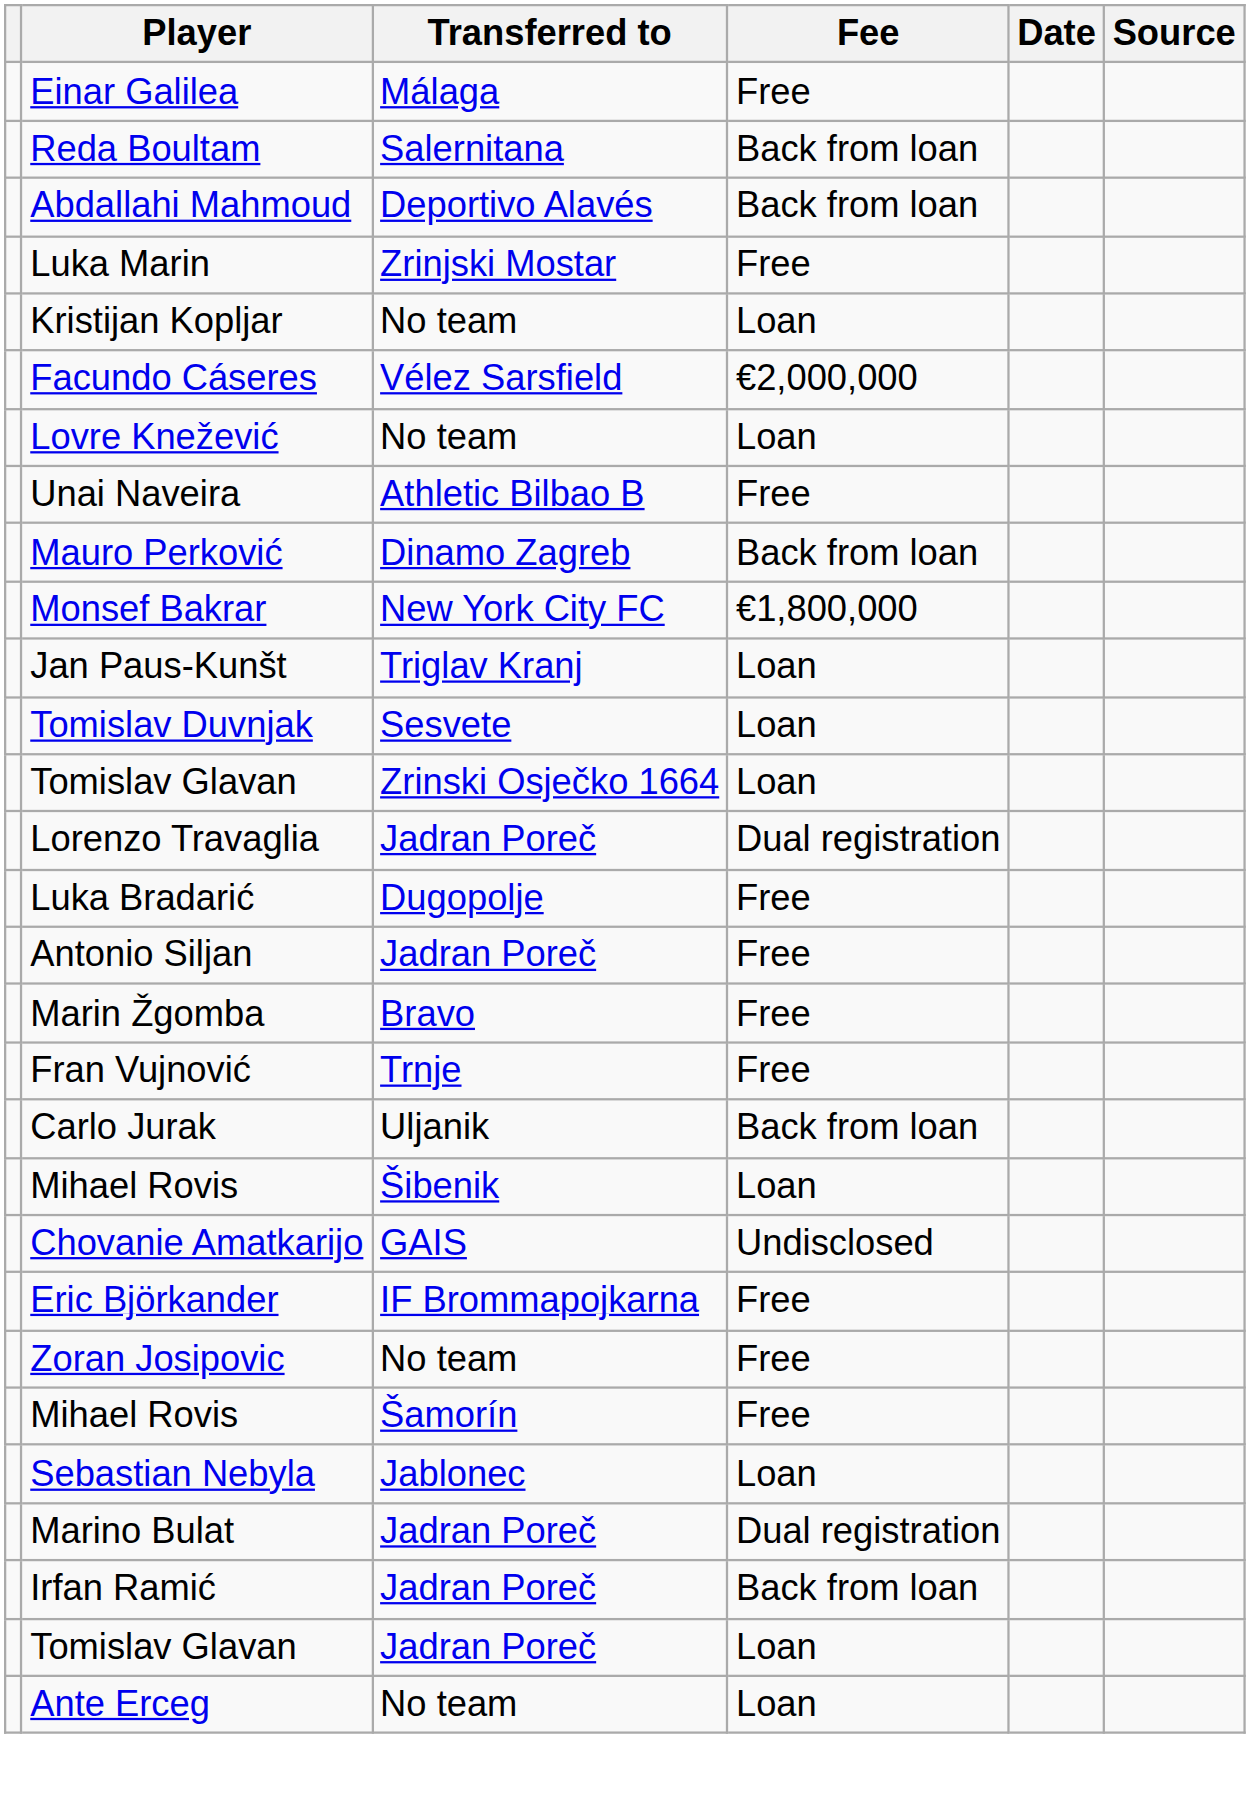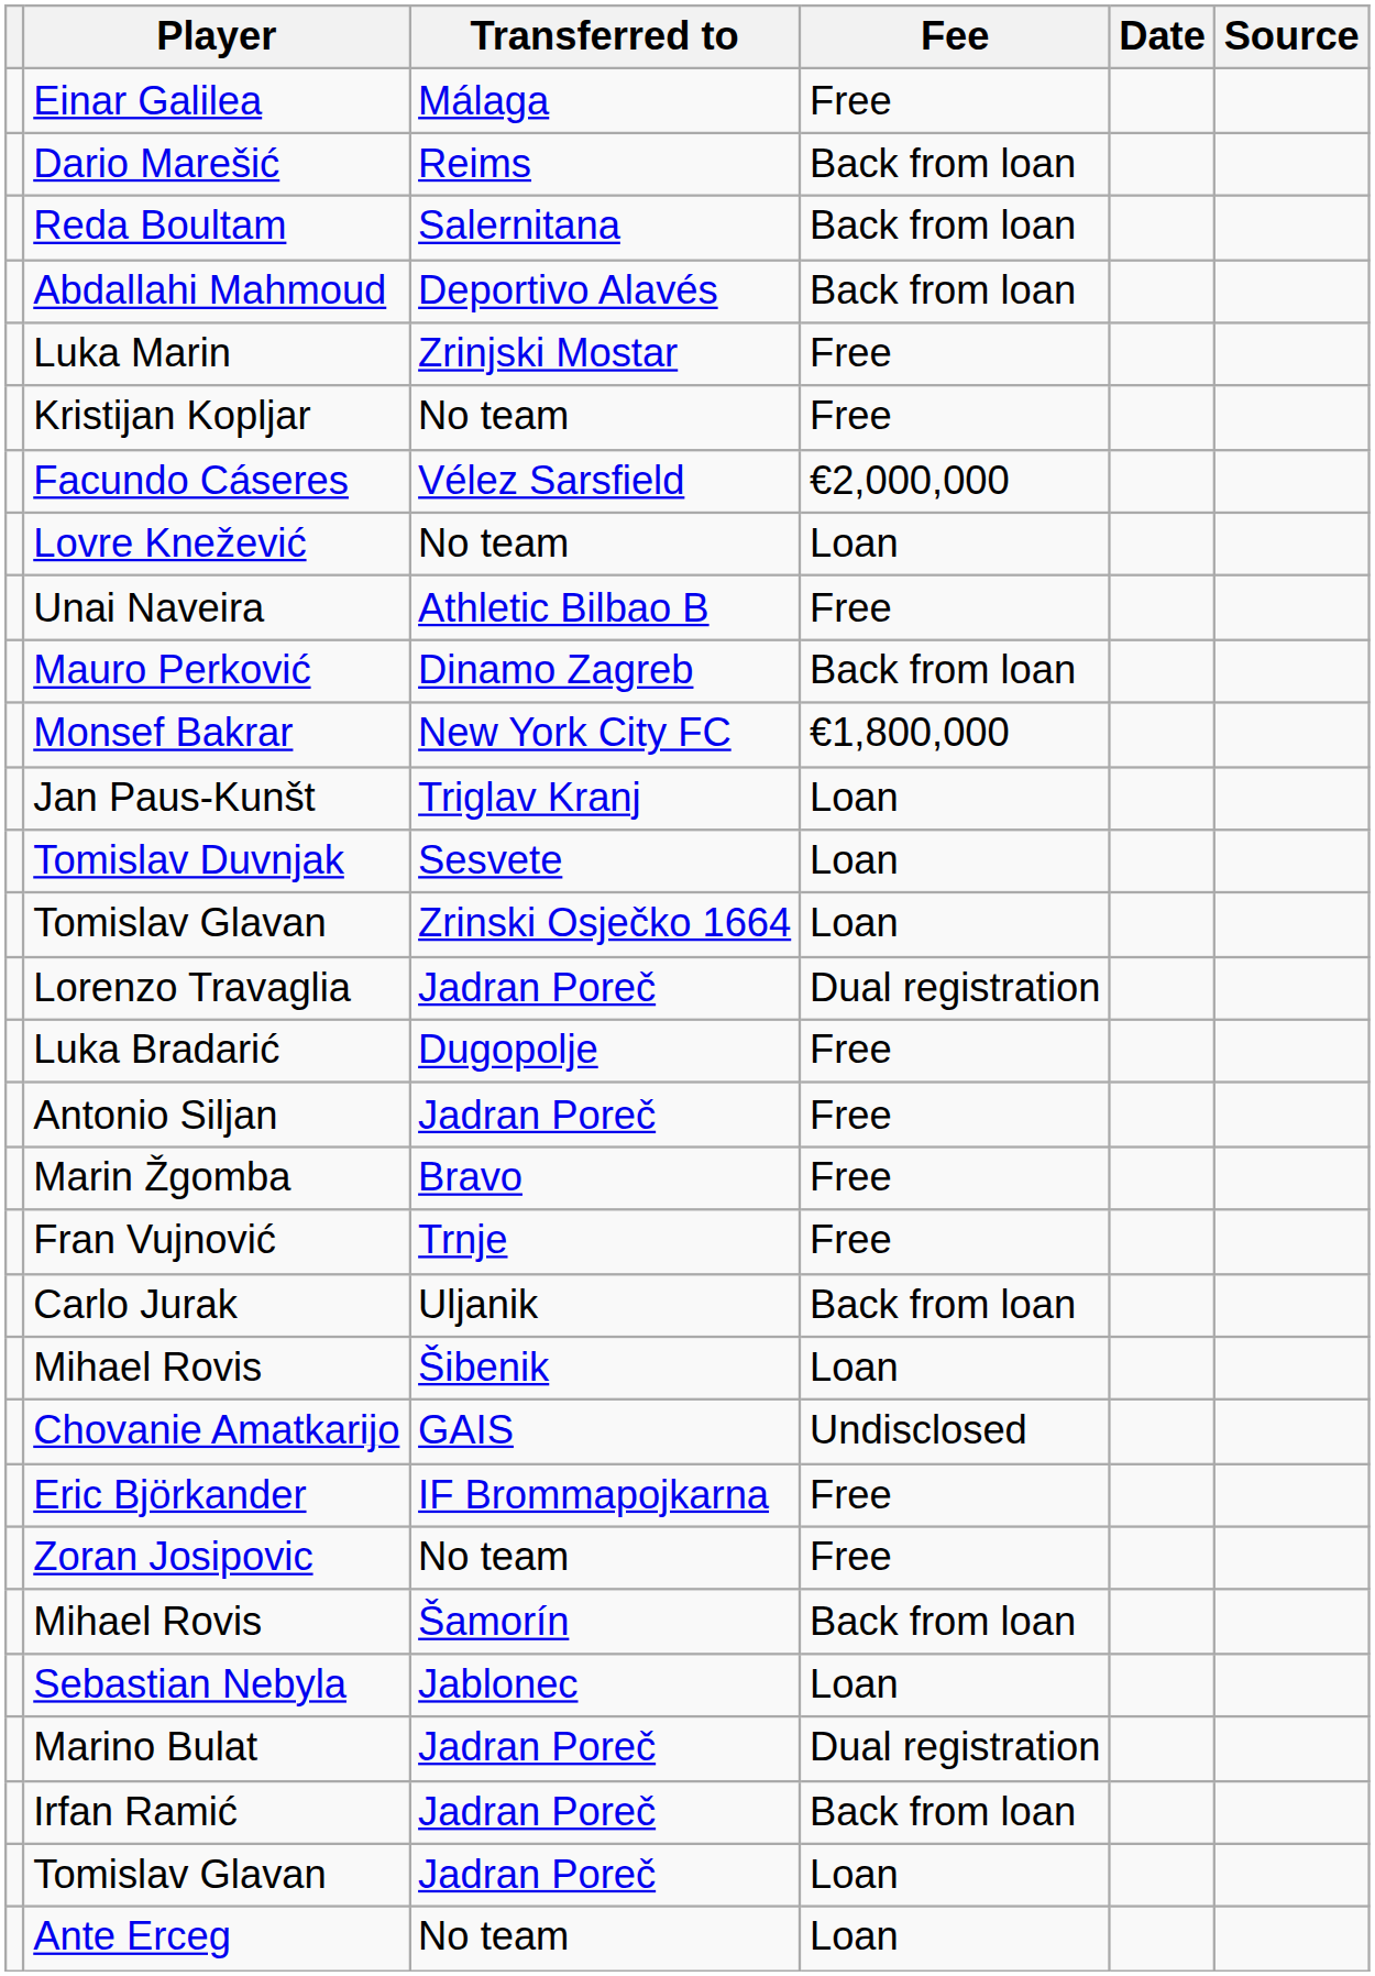+ row: Dario Marešić | Reims | Back from loan
Kristijan Kopljar | Fee: Loan -> Free
Mihael Rovis / Šamorín | Fee: Free -> Back from loan
